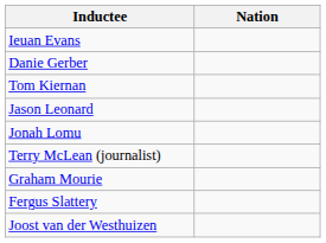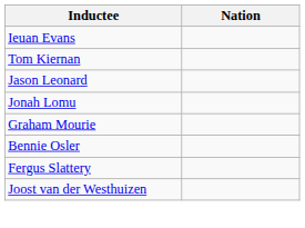- row: Danie Gerber
- row: Terry McLean (journalist)
+ row: Bennie Osler
